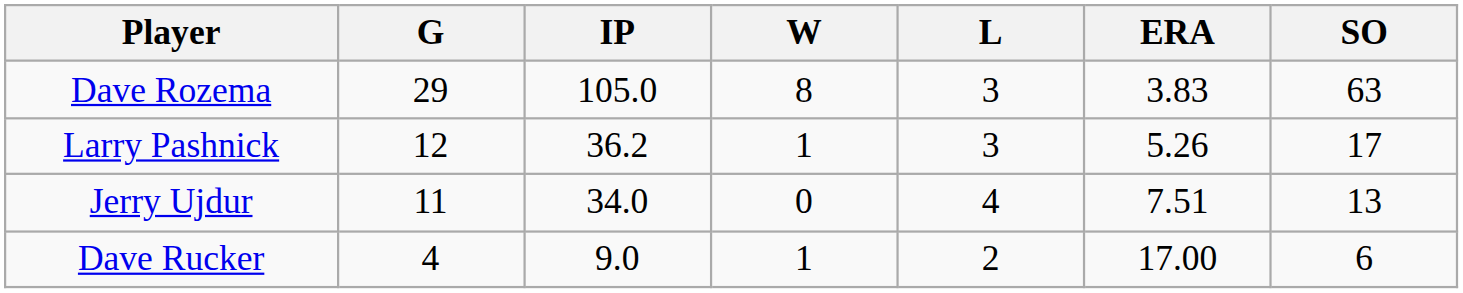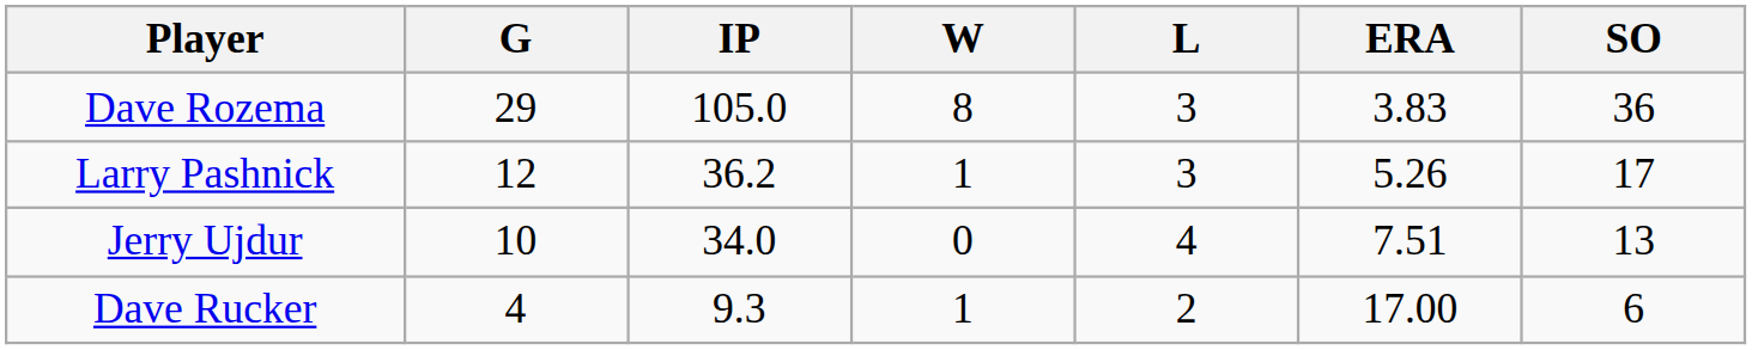Dave Rozema | SO: 63 -> 36
Jerry Ujdur | G: 11 -> 10
Dave Rucker | IP: 9.0 -> 9.3
